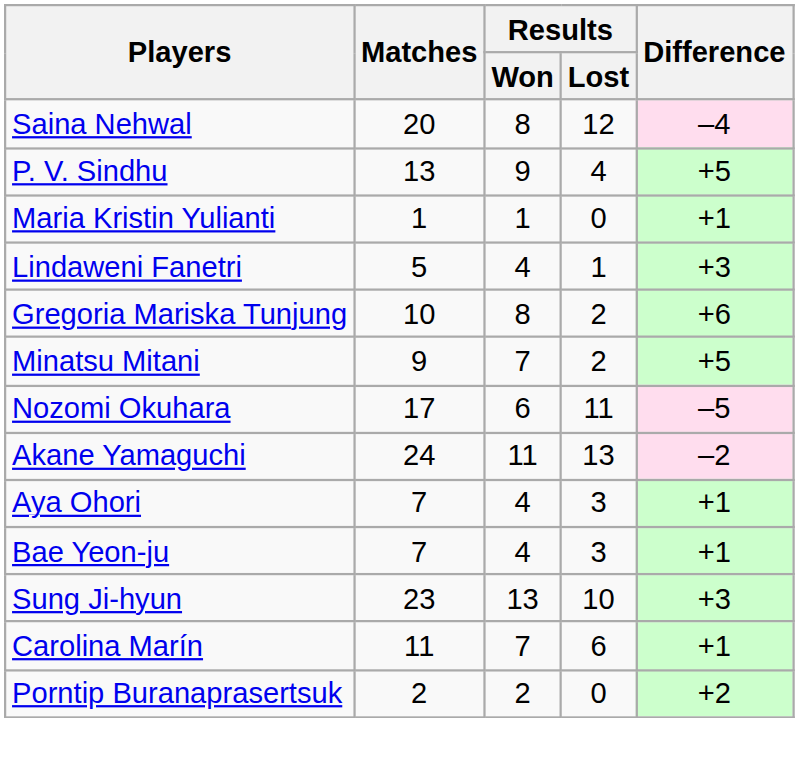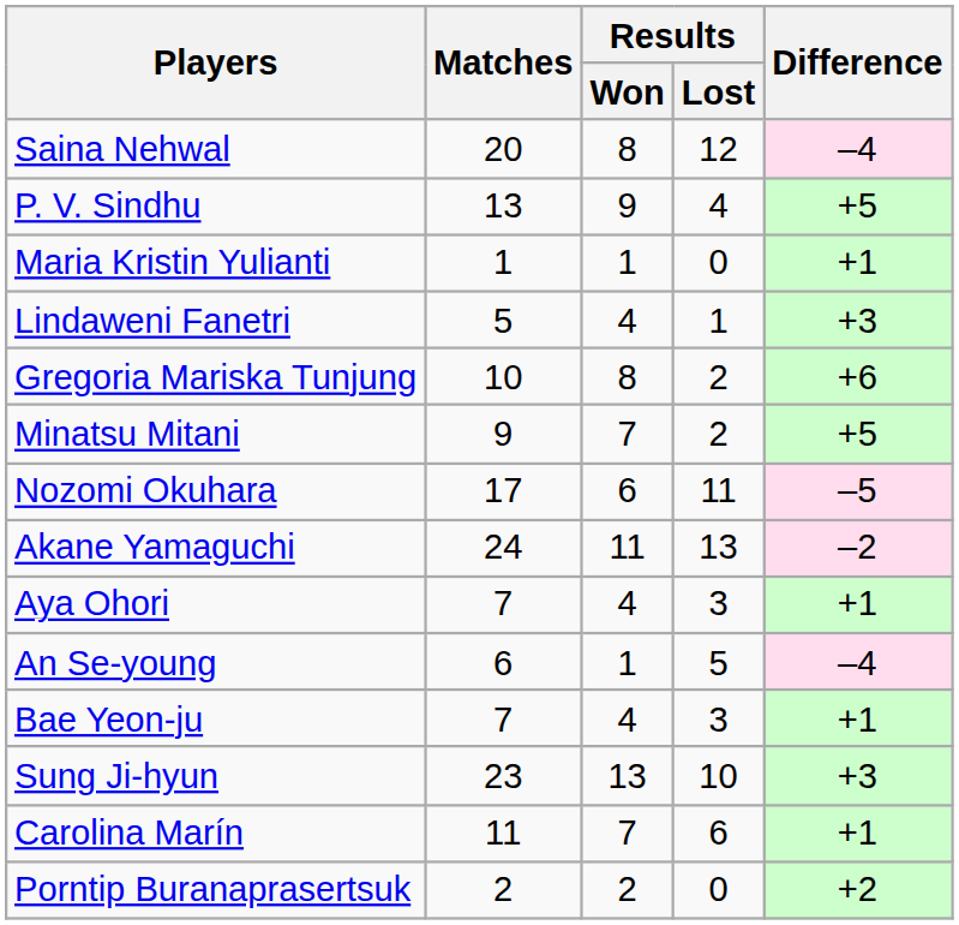+ row: An Se-young | 6 | 1 | 5 | –4
